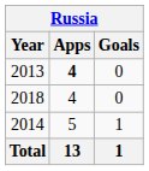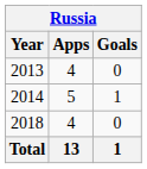2013 | Apps: bold -> normal
rows swapped: 2014 <-> 2018
